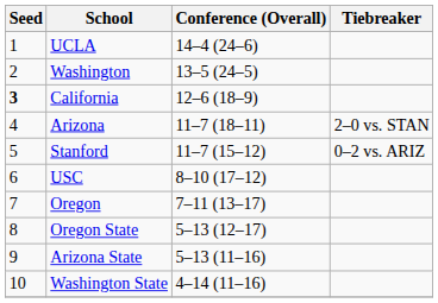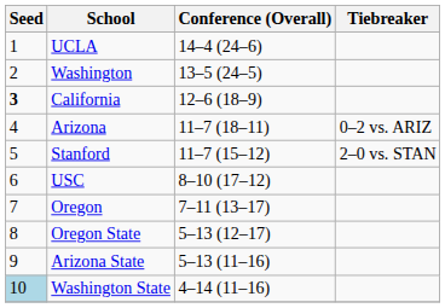Arizona | Tiebreaker: 2–0 vs. STAN -> 0–2 vs. ARIZ
Stanford | Tiebreaker: 0–2 vs. ARIZ -> 2–0 vs. STAN
Washington State | Seed: no background -> lightblue background
